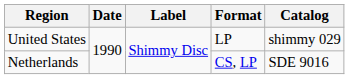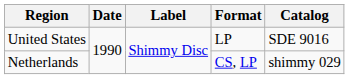United States | Catalog: shimmy 029 -> SDE 9016
Netherlands | Catalog: SDE 9016 -> shimmy 029
